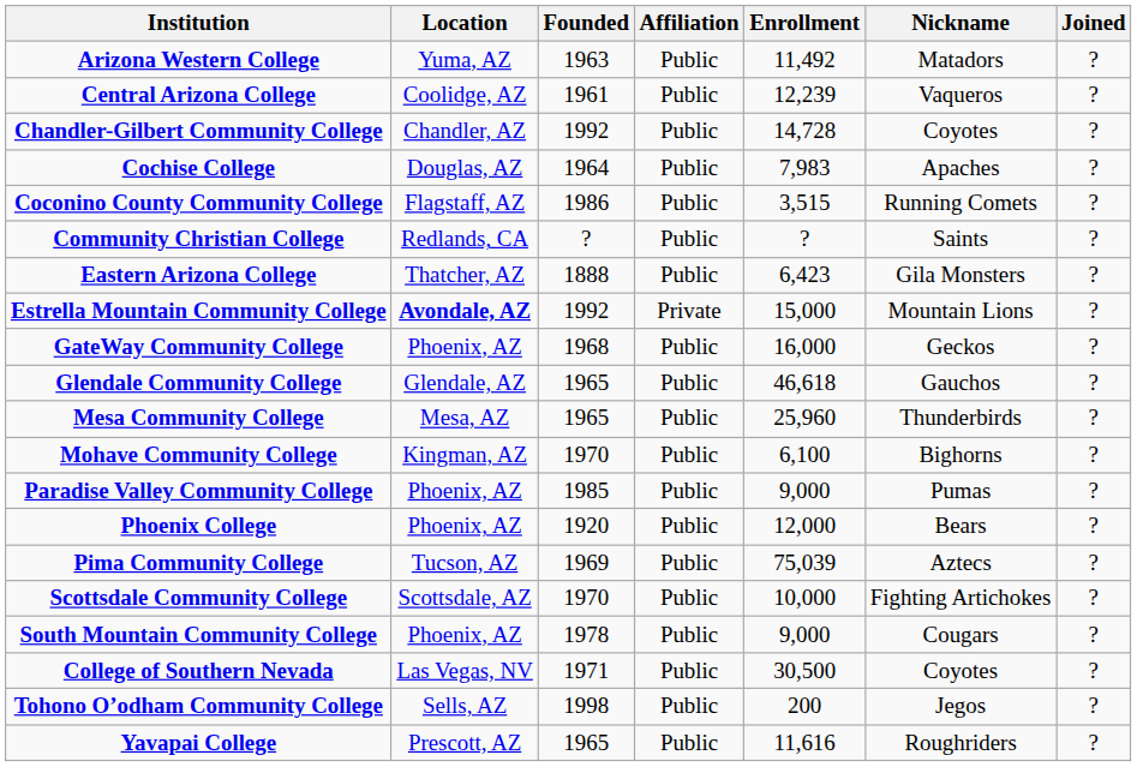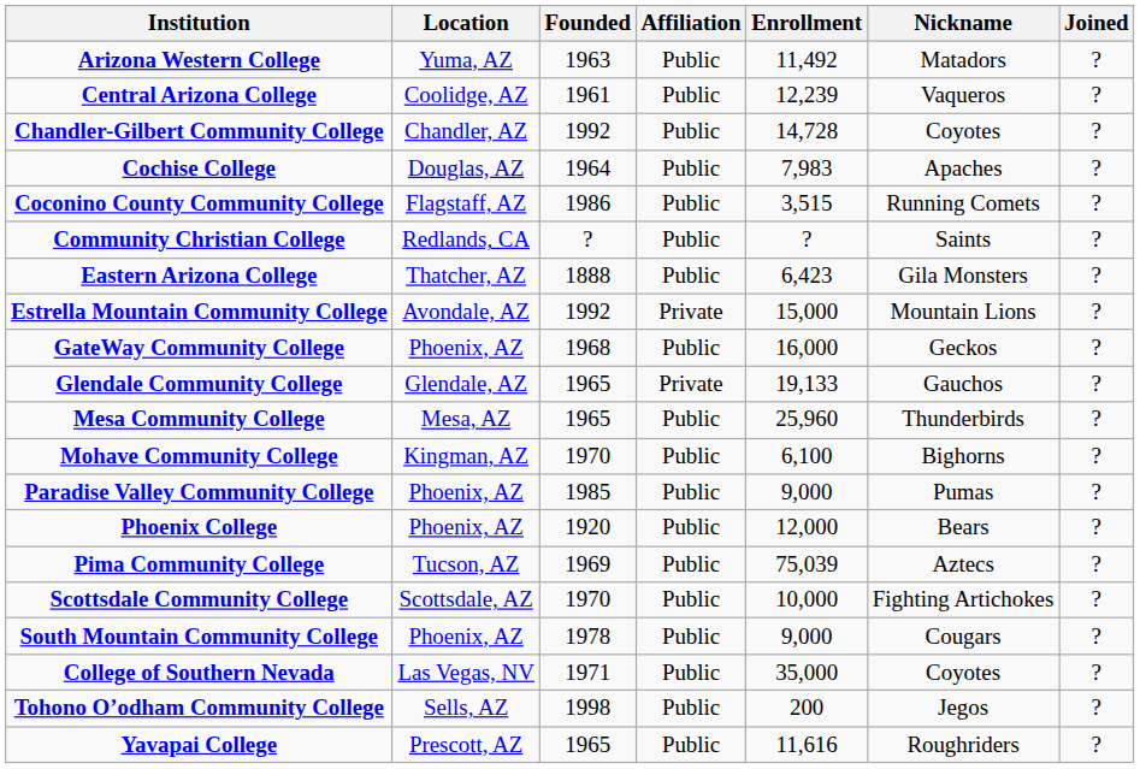Estrella Mountain Community College | Location: bold -> normal
Glendale Community College | Affiliation: Public -> Private
Glendale Community College | Enrollment: 46,618 -> 19,133
College of Southern Nevada | Enrollment: 30,500 -> 35,000
